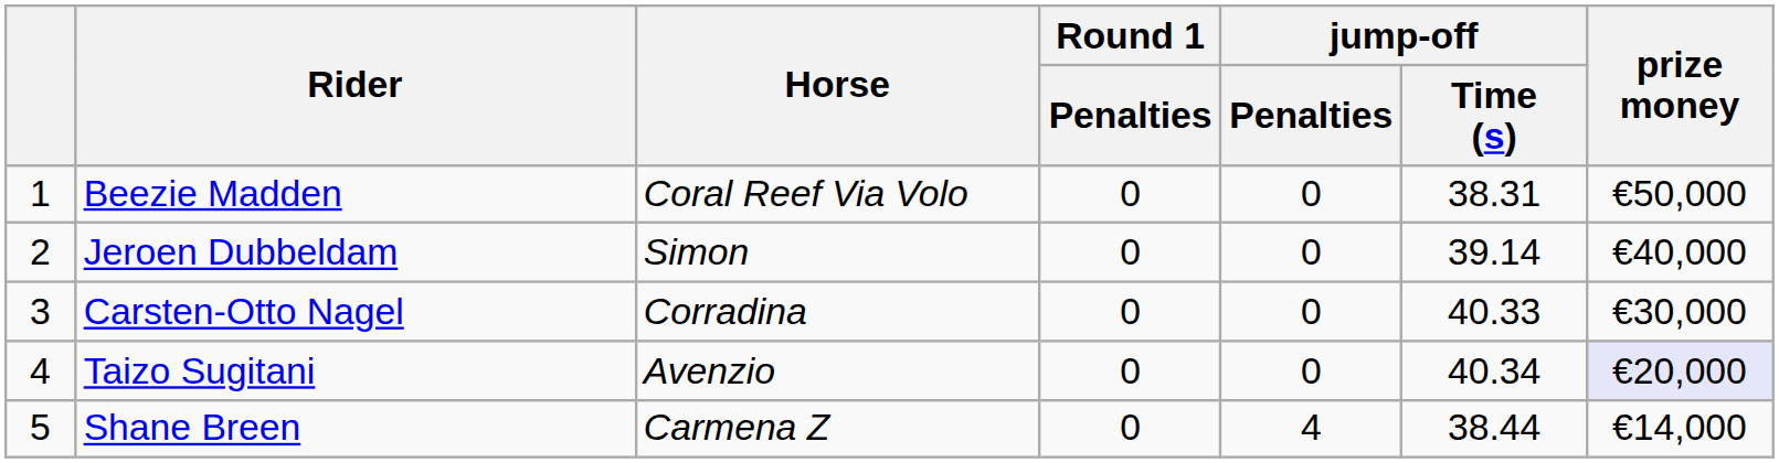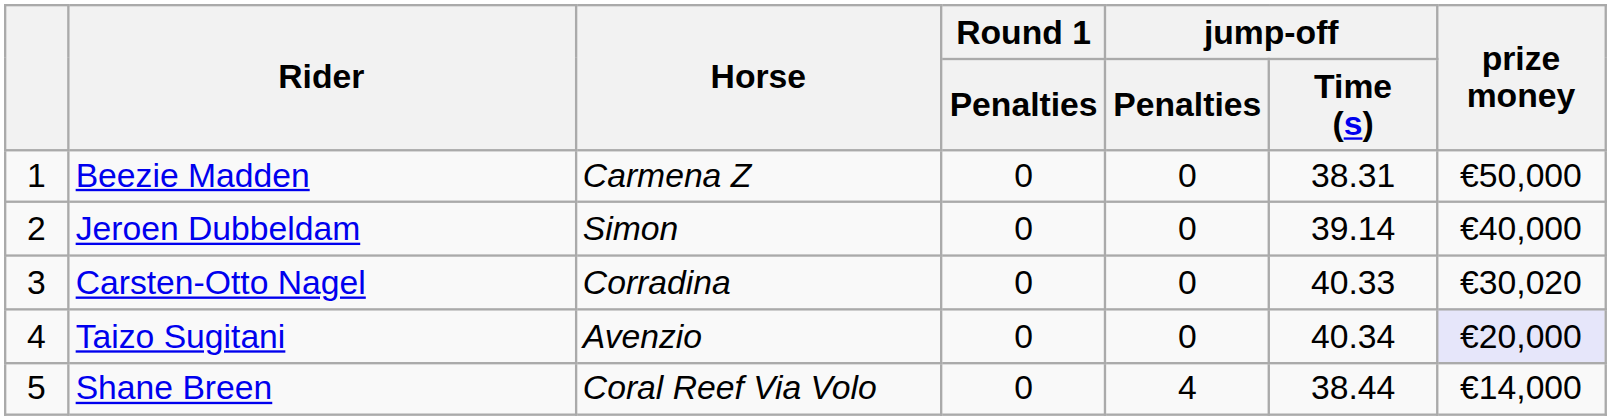Beezie Madden | Horse: Coral Reef Via Volo -> Carmena Z
Carsten-Otto Nagel | prize money: €30,000 -> €30,020
Shane Breen | Horse: Carmena Z -> Coral Reef Via Volo
